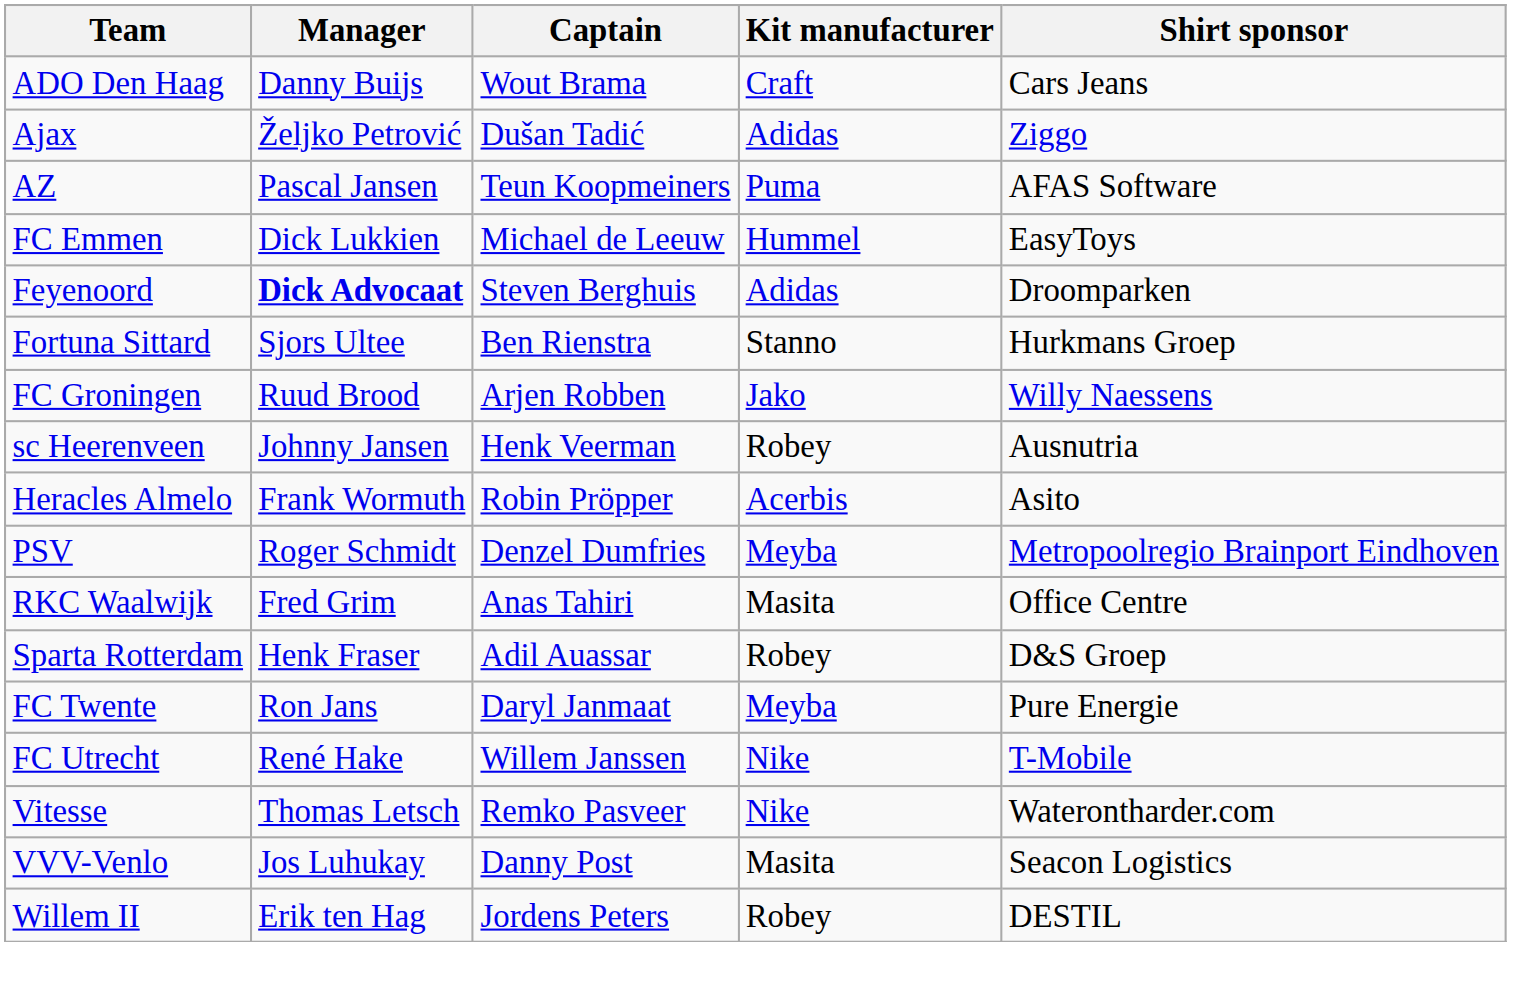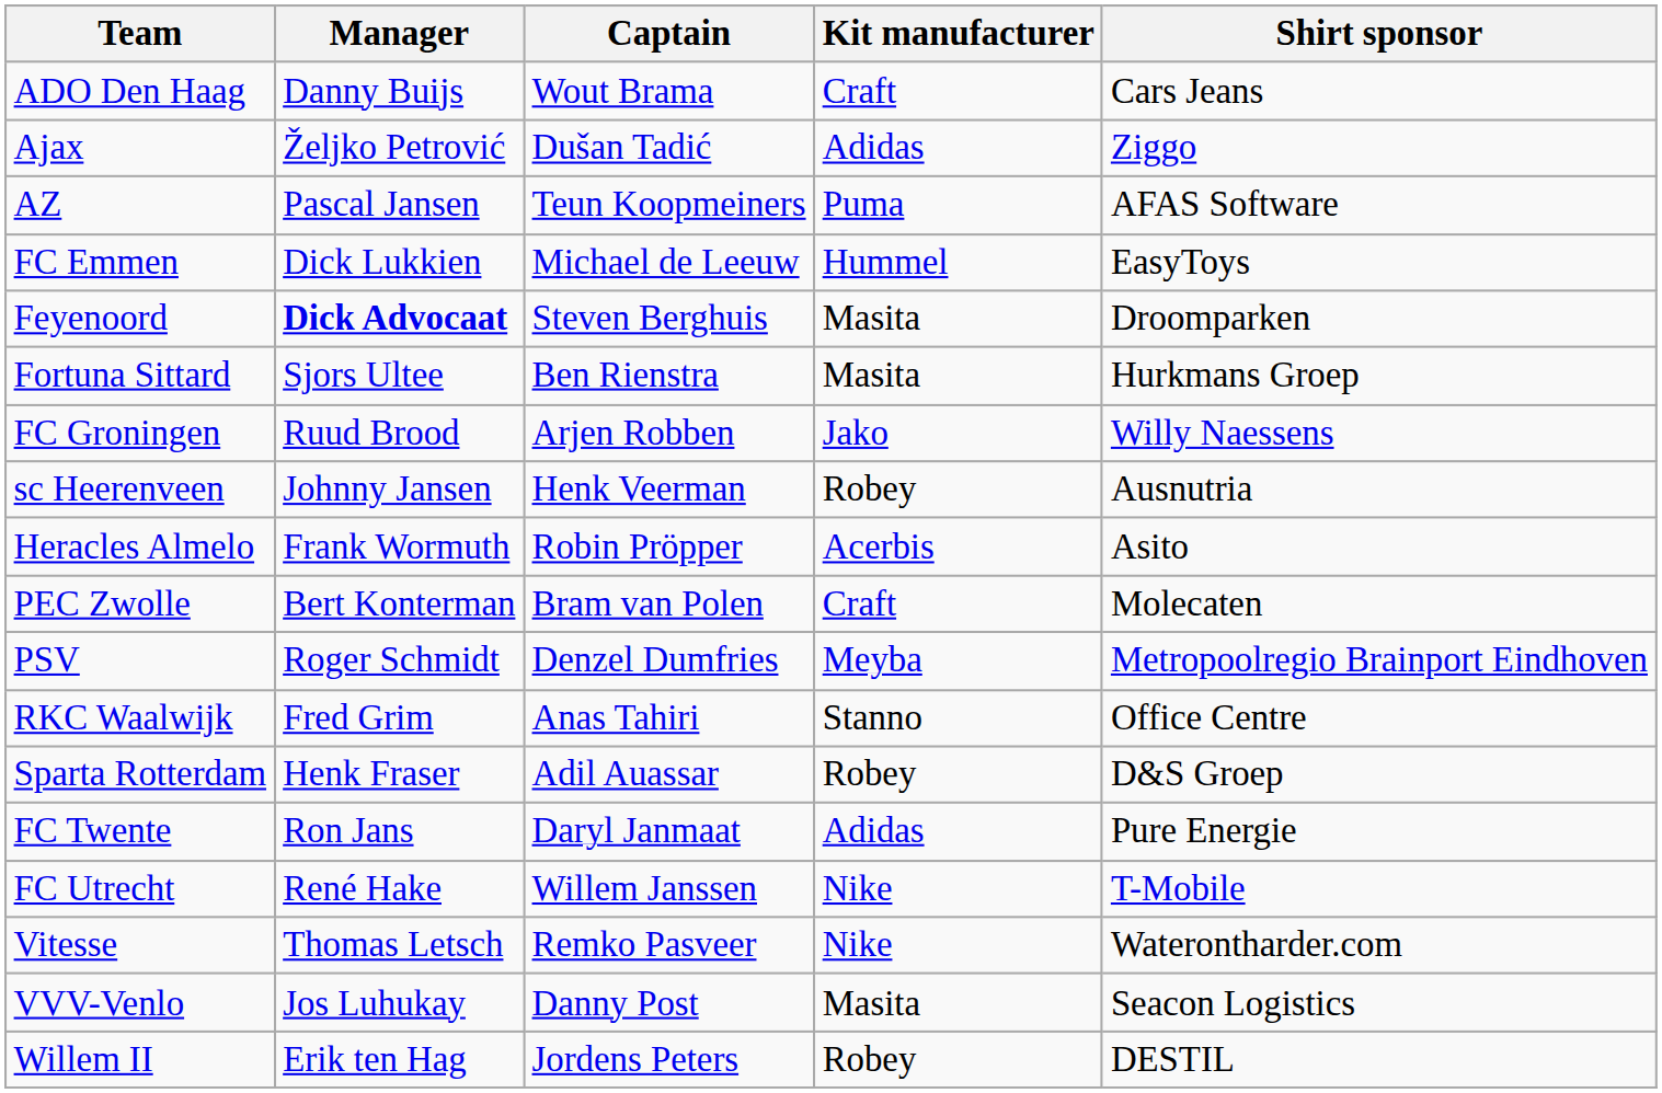Feyenoord | Kit manufacturer: Adidas -> Masita
Fortuna Sittard | Kit manufacturer: Stanno -> Masita
+ row: PEC Zwolle | Bert Konterman | Bram van Polen | Craft | Molecaten
RKC Waalwijk | Kit manufacturer: Masita -> Stanno
FC Twente | Kit manufacturer: Meyba -> Adidas
